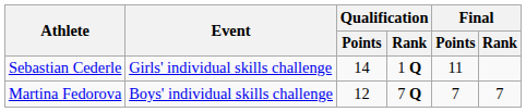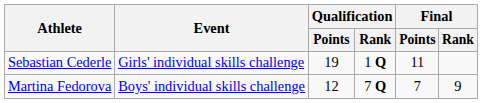Sebastian Cederle | Qualification / Points: 14 -> 19
Martina Fedorova | Final / Rank: 7 -> 9
